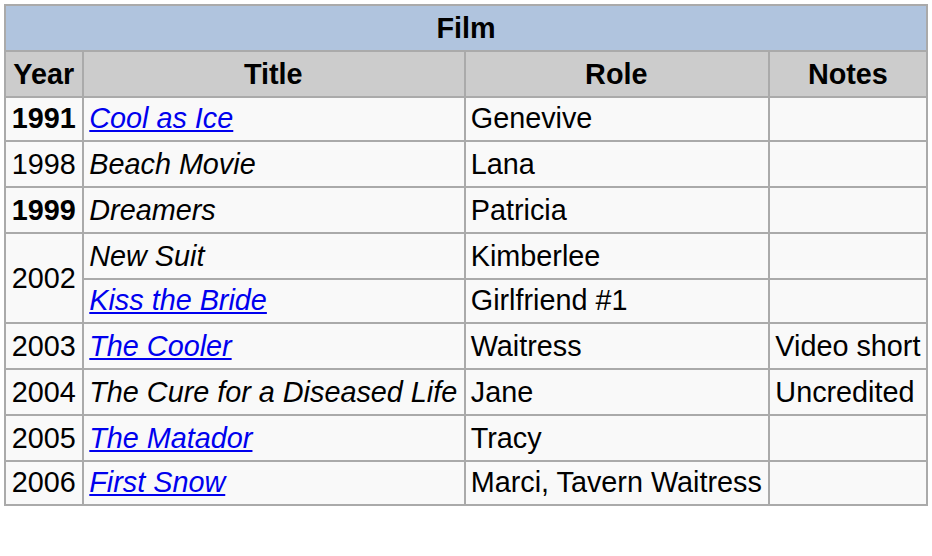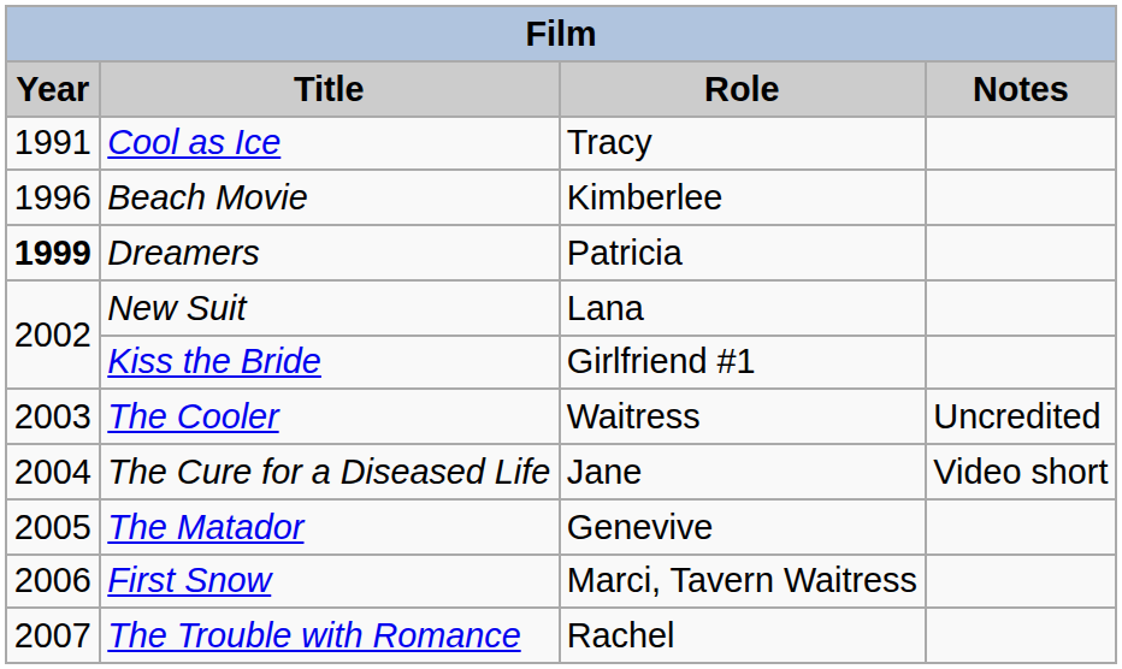Cool as Ice | Year: bold -> normal
Cool as Ice | Role: Genevive -> Tracy
Beach Movie | Year: 1998 -> 1996
Beach Movie | Role: Lana -> Kimberlee
New Suit | Role: Kimberlee -> Lana
The Cooler | Notes: Video short -> Uncredited
The Cure for a Diseased Life | Notes: Uncredited -> Video short
The Matador | Role: Tracy -> Genevive
+ row: 2007 | The Trouble with Romance | Rachel
